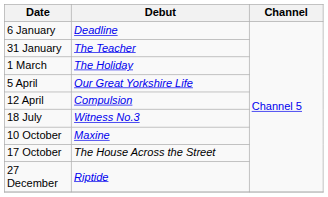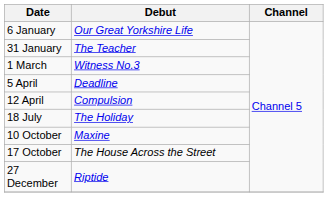6 January | Debut: Deadline -> Our Great Yorkshire Life
1 March | Debut: The Holiday -> Witness No.3
5 April | Debut: Our Great Yorkshire Life -> Deadline
18 July | Debut: Witness No.3 -> The Holiday
